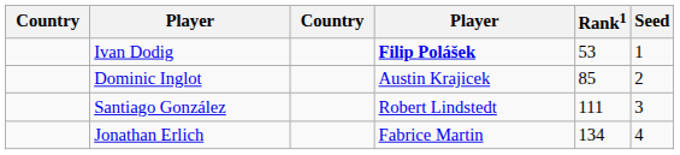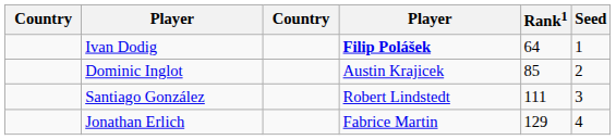Ivan Dodig | Rank1: 53 -> 64
Jonathan Erlich | Rank1: 134 -> 129
